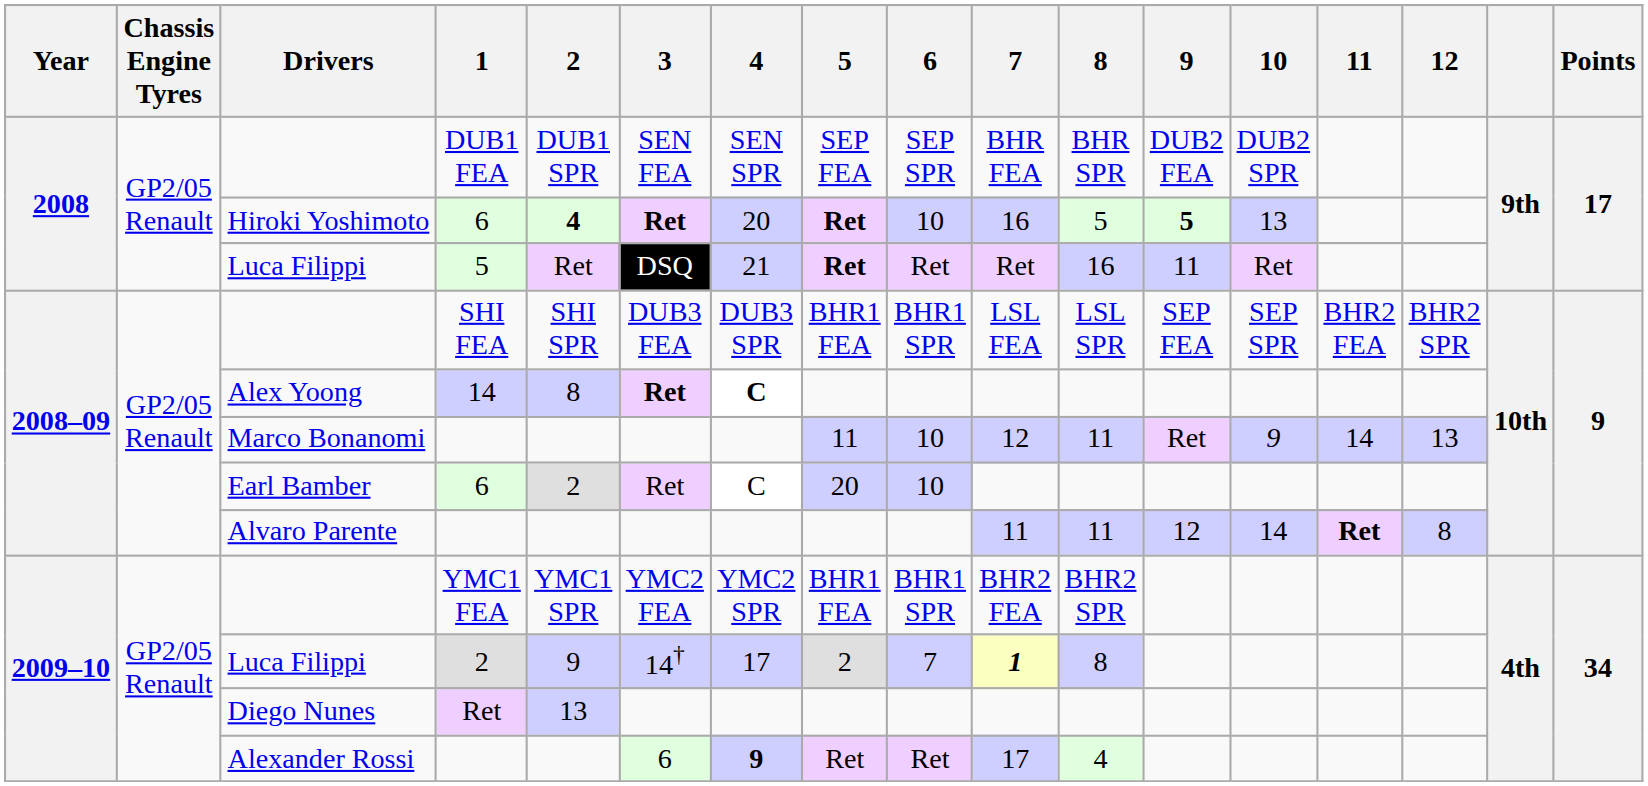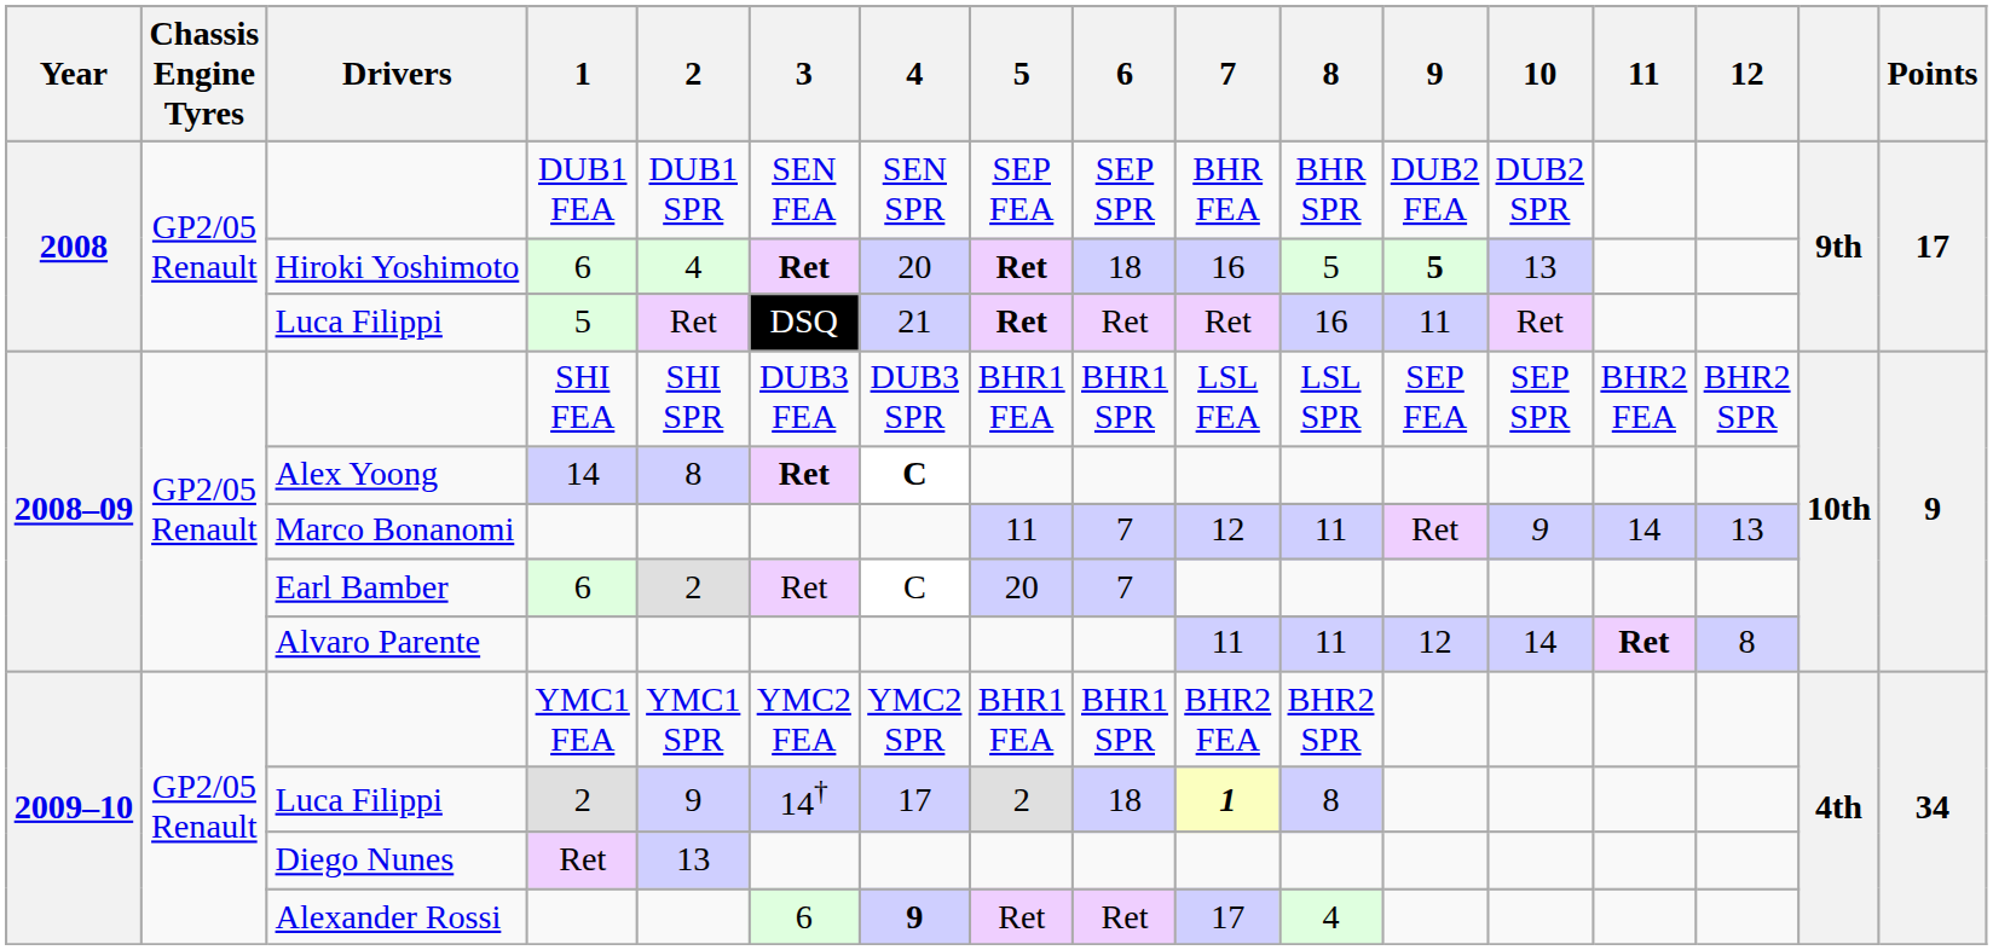Hiroki Yoshimoto | 2: bold -> normal
Hiroki Yoshimoto | 6: 10 -> 18
Marco Bonanomi | 6: 10 -> 7
Earl Bamber | 6: 10 -> 7
Luca Filippi / 2 | 6: 7 -> 18
